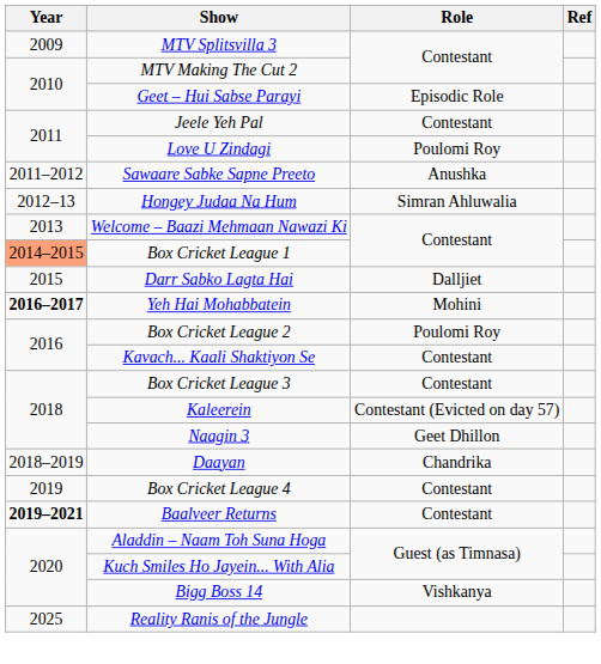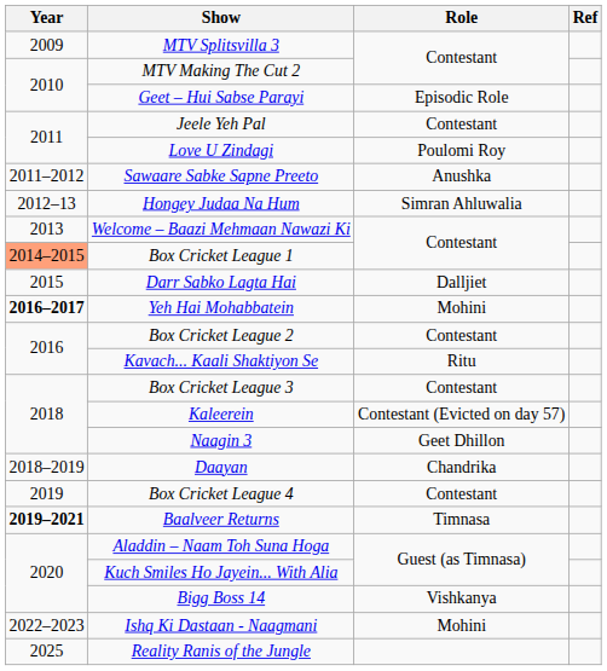Box Cricket League 2 | Role: Poulomi Roy -> Contestant
Kavach... Kaali Shaktiyon Se | Role: Contestant -> Ritu
Baalveer Returns | Role: Contestant -> Timnasa
+ row: 2022–2023 | Ishq Ki Dastaan - Naagmani | Mohini
